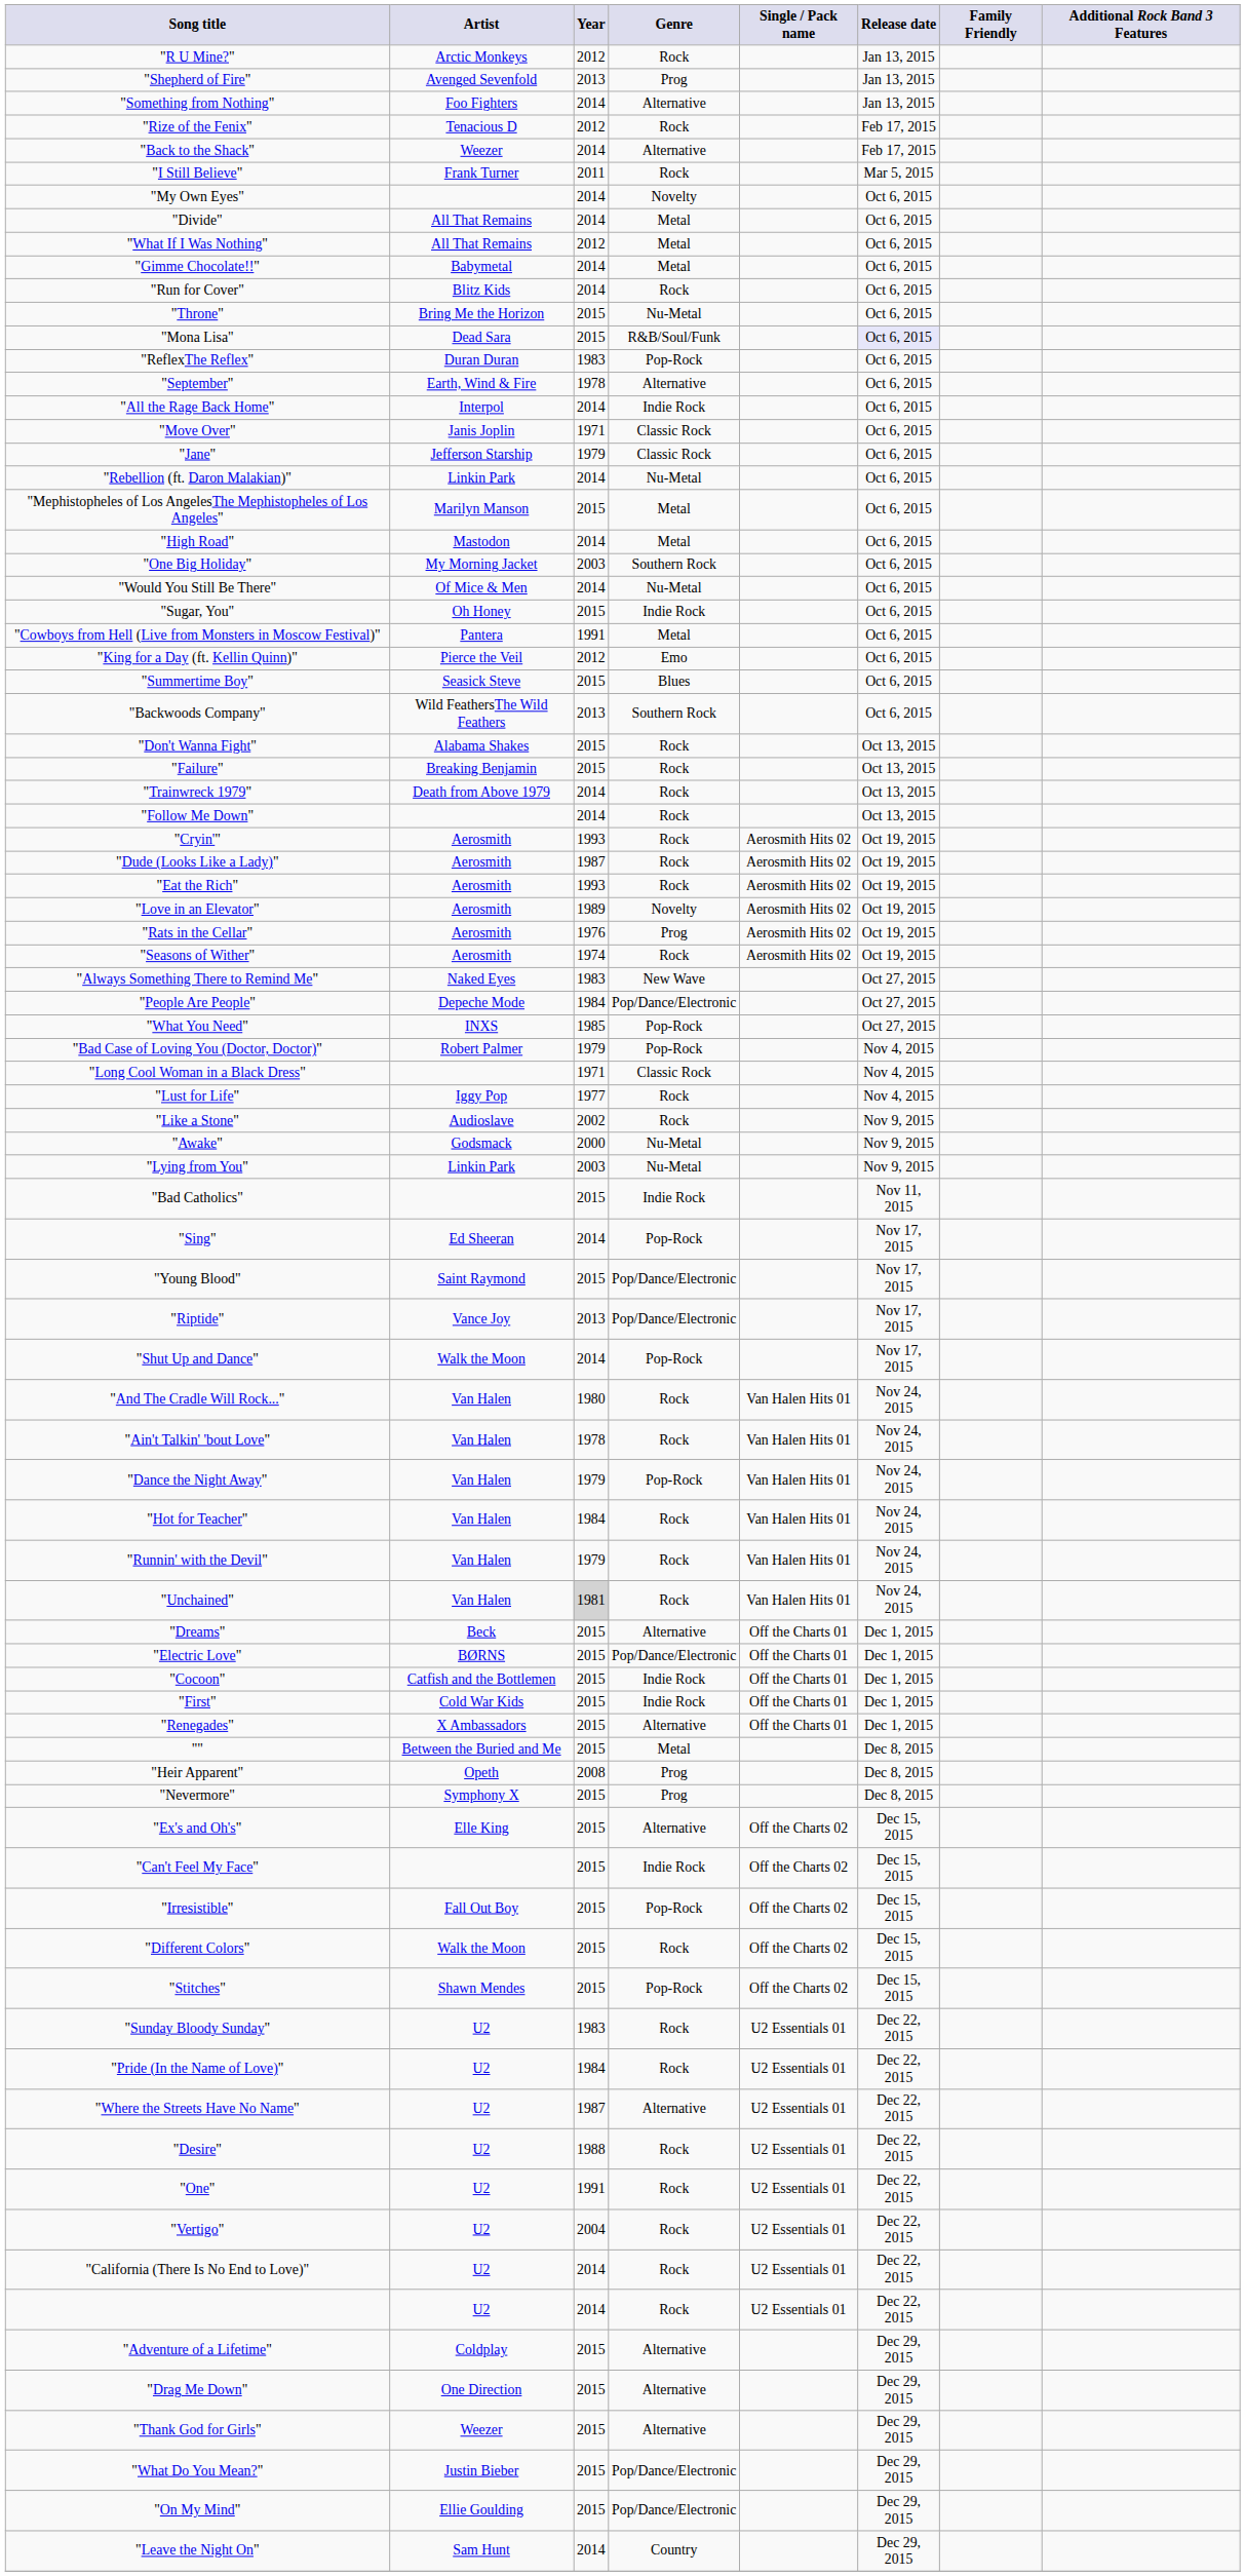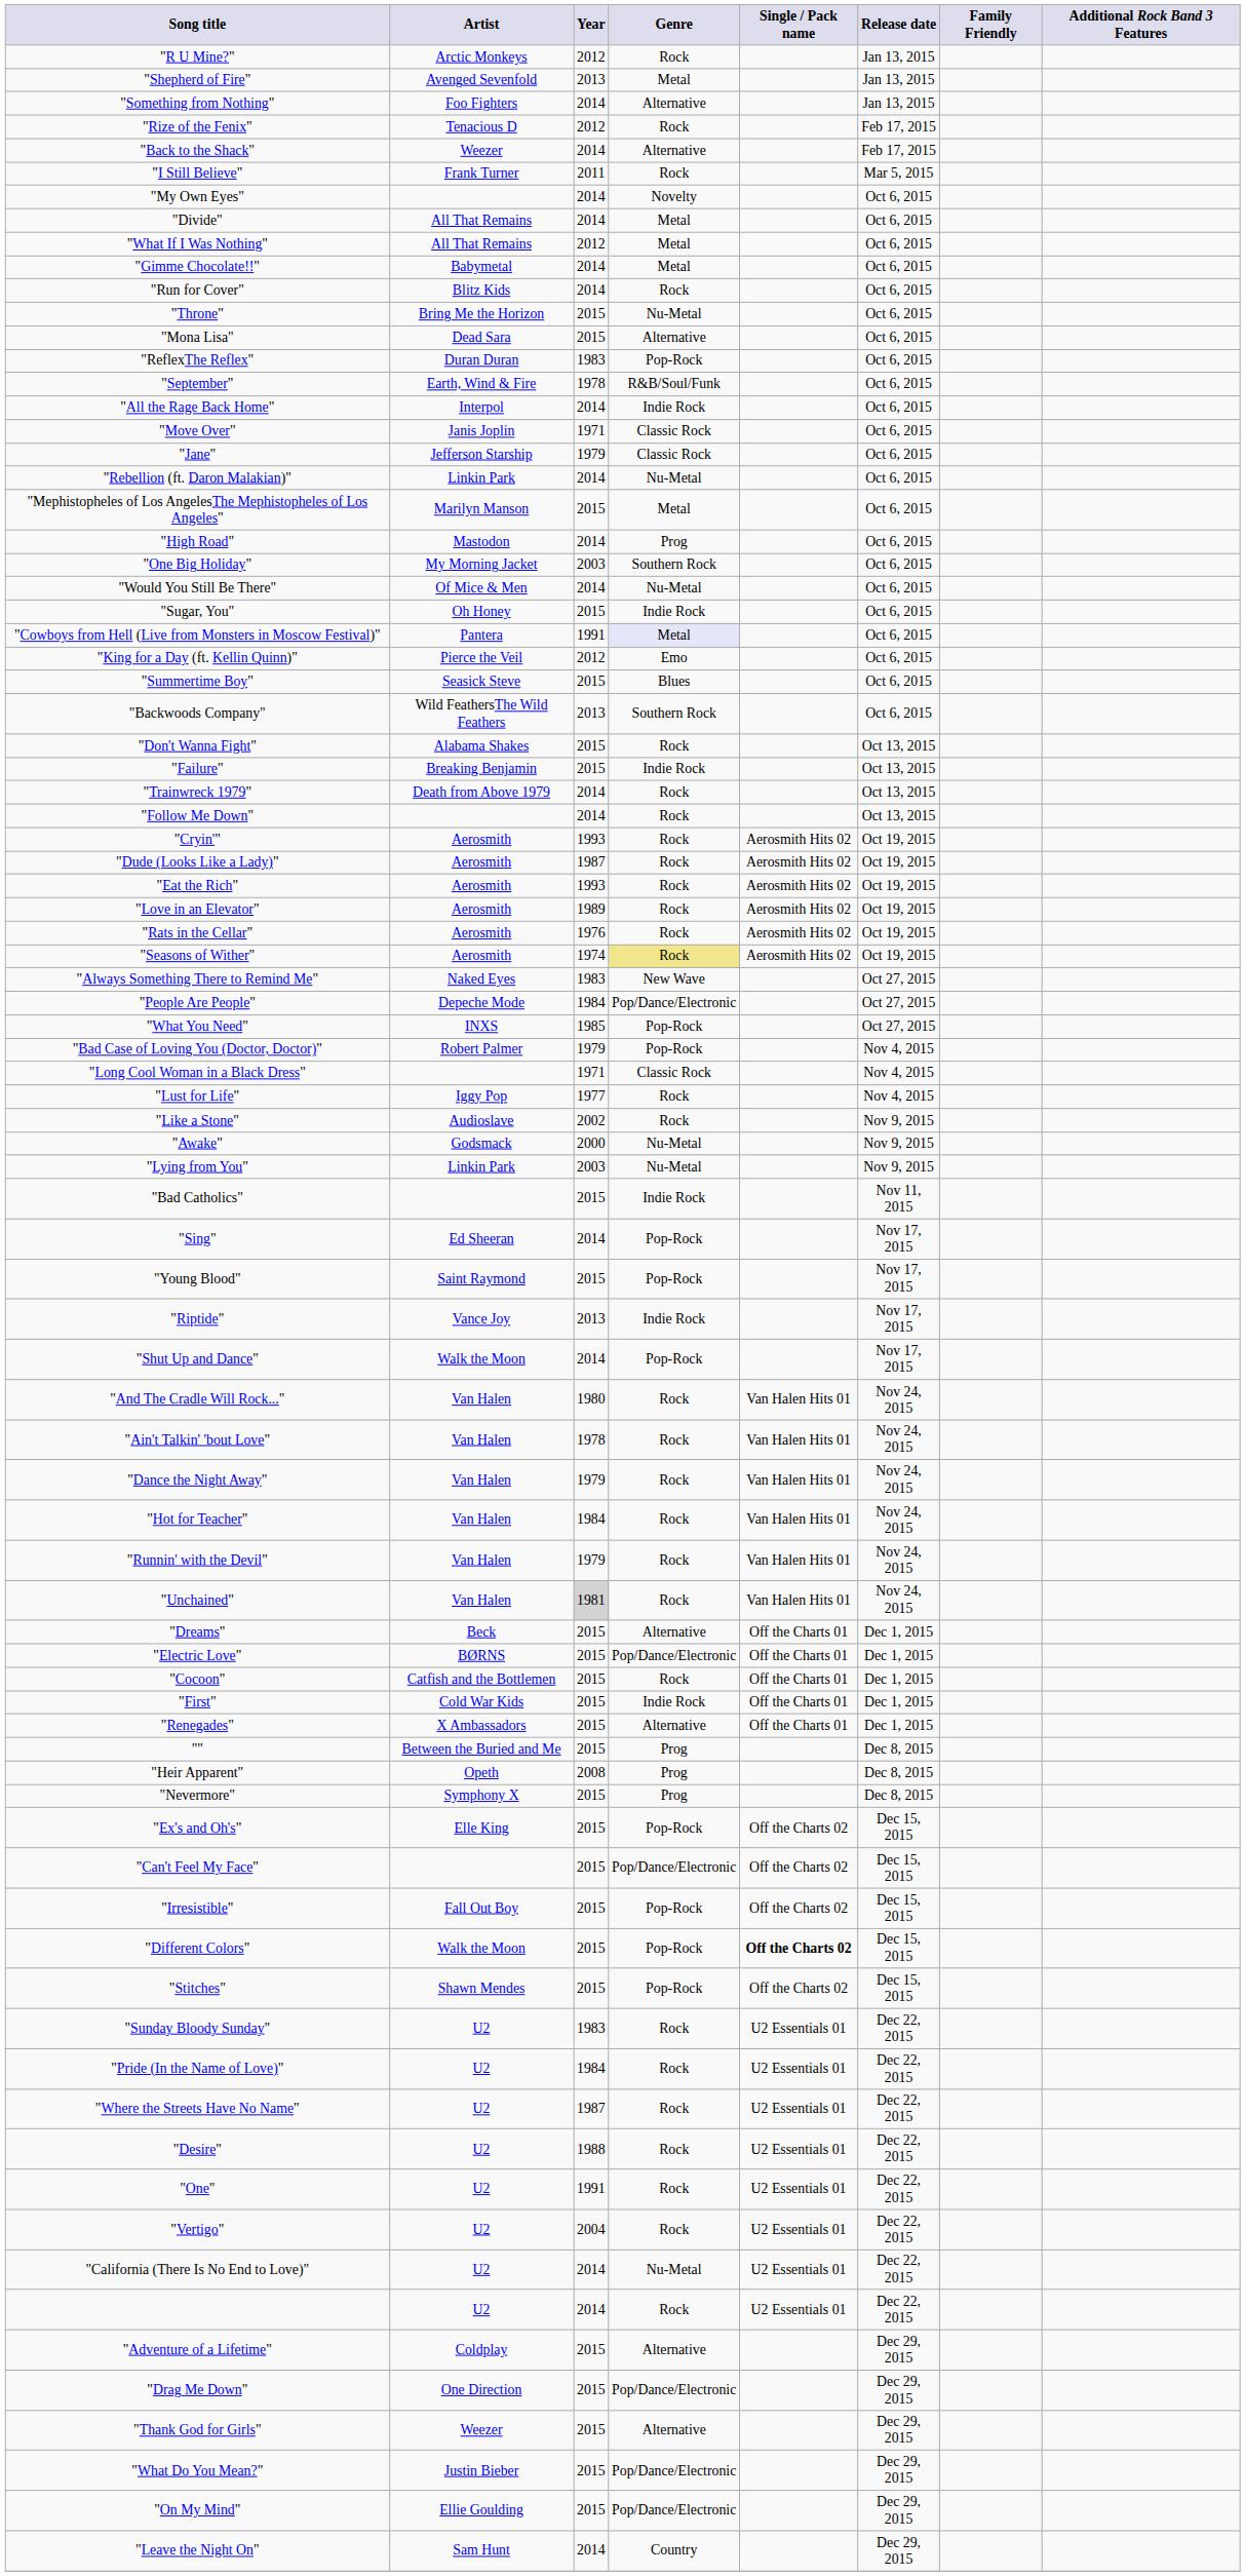"Shepherd of Fire" | Genre: Prog -> Metal
"Mona Lisa" | Genre: R&B/Soul/Funk -> Alternative
"Mona Lisa" | Release date: lavender background -> no background
"September" | Genre: Alternative -> R&B/Soul/Funk
"High Road" | Genre: Metal -> Prog
"Cowboys from Hell (Live from Monsters in Moscow Festival)" | Genre: no background -> lavender background
"Failure" | Genre: Rock -> Indie Rock
"Love in an Elevator" | Genre: Novelty -> Rock
"Rats in the Cellar" | Genre: Prog -> Rock
"Seasons of Wither" | Genre: no background -> khaki background
"Young Blood" | Genre: Pop/Dance/Electronic -> Pop-Rock
"Riptide" | Genre: Pop/Dance/Electronic -> Indie Rock
"Dance the Night Away" | Genre: Pop-Rock -> Rock
"Cocoon" | Genre: Indie Rock -> Rock
"" | Genre: Metal -> Prog
"Ex's and Oh's" | Genre: Alternative -> Pop-Rock
"Can't Feel My Face" | Genre: Indie Rock -> Pop/Dance/Electronic
"Different Colors" | Genre: Rock -> Pop-Rock
"Different Colors" | Single / Pack name: normal -> bold
"Where the Streets Have No Name" | Genre: Alternative -> Rock
"California (There Is No End to Love)" | Genre: Rock -> Nu-Metal
"Drag Me Down" | Genre: Alternative -> Pop/Dance/Electronic
